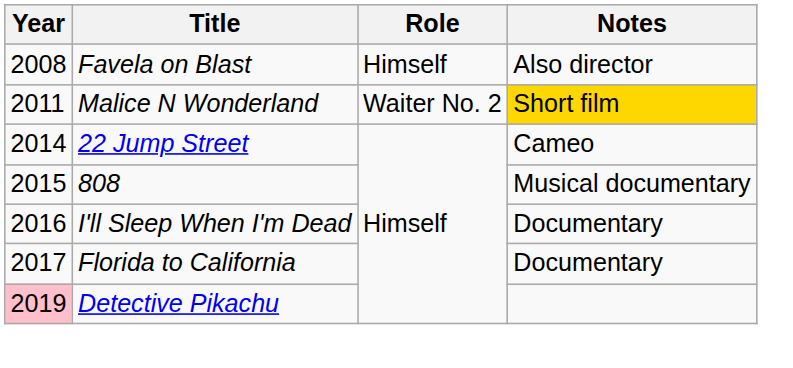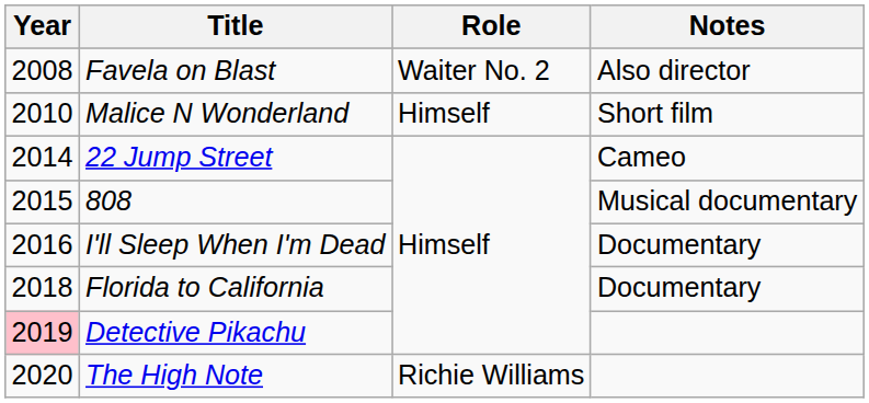Favela on Blast | Role: Himself -> Waiter No. 2
Malice N Wonderland | Year: 2011 -> 2010
Malice N Wonderland | Role: Waiter No. 2 -> Himself
Malice N Wonderland | Notes: gold background -> no background
Florida to California | Year: 2017 -> 2018
+ row: 2020 | The High Note | Richie Williams
